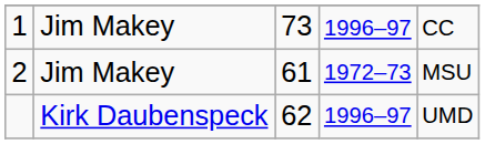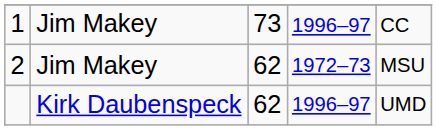2 | column 3: 61 -> 62
